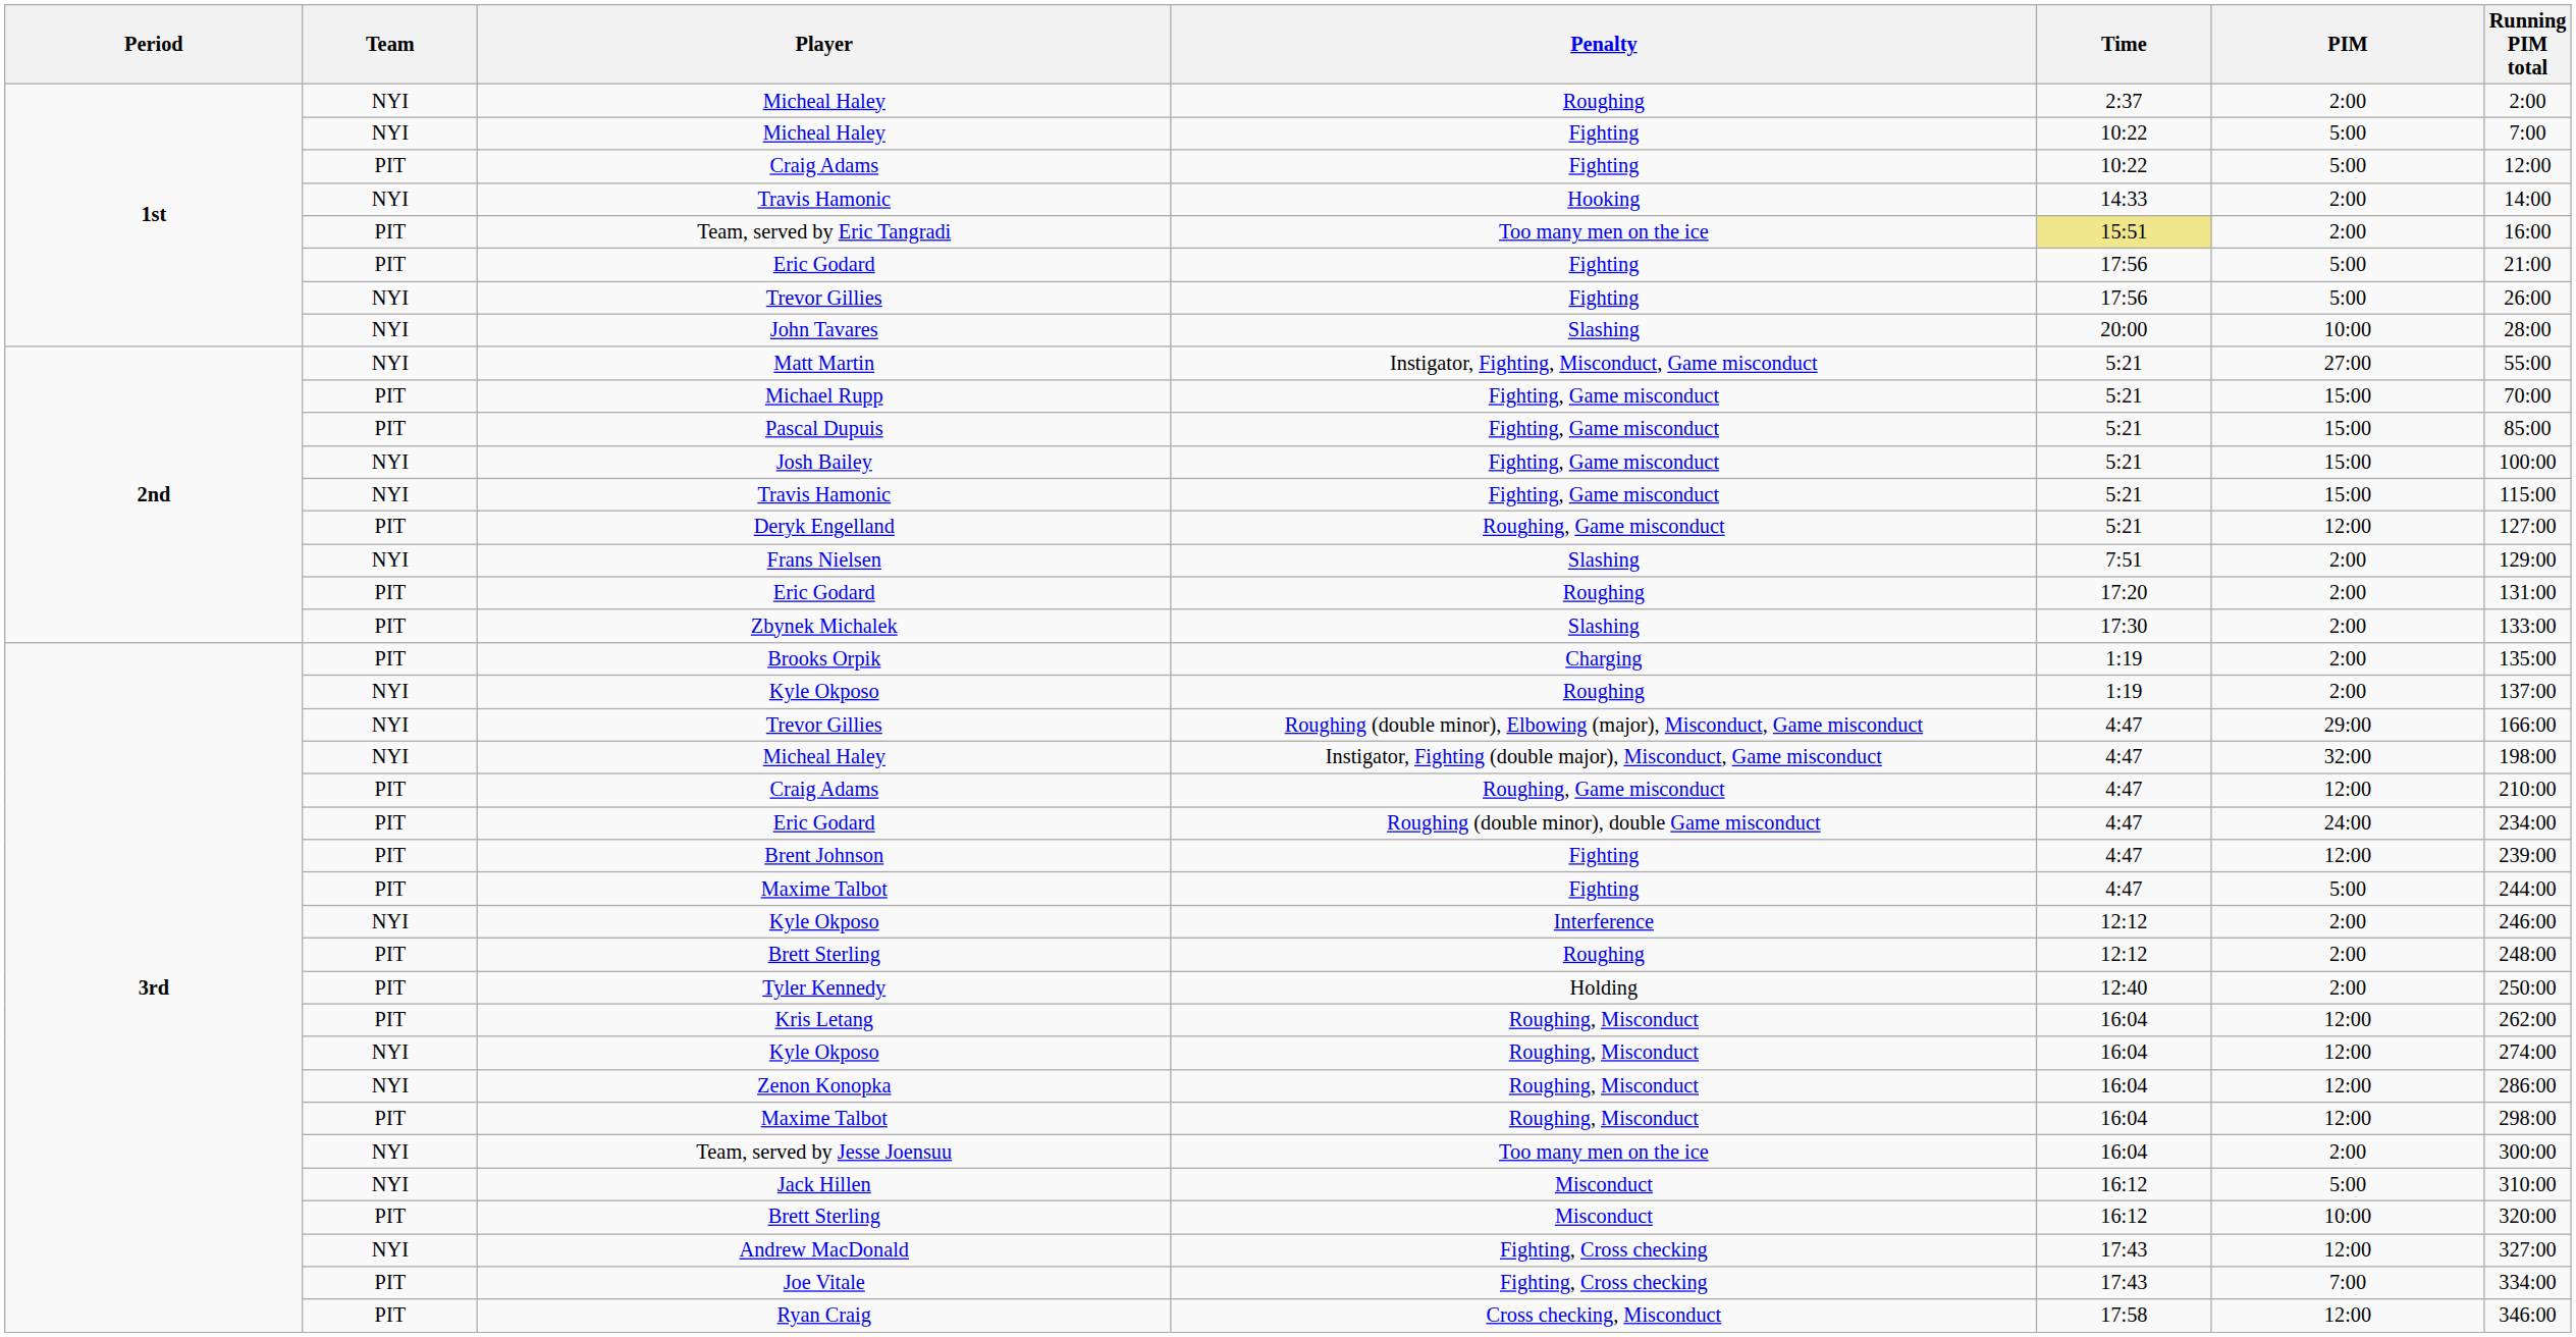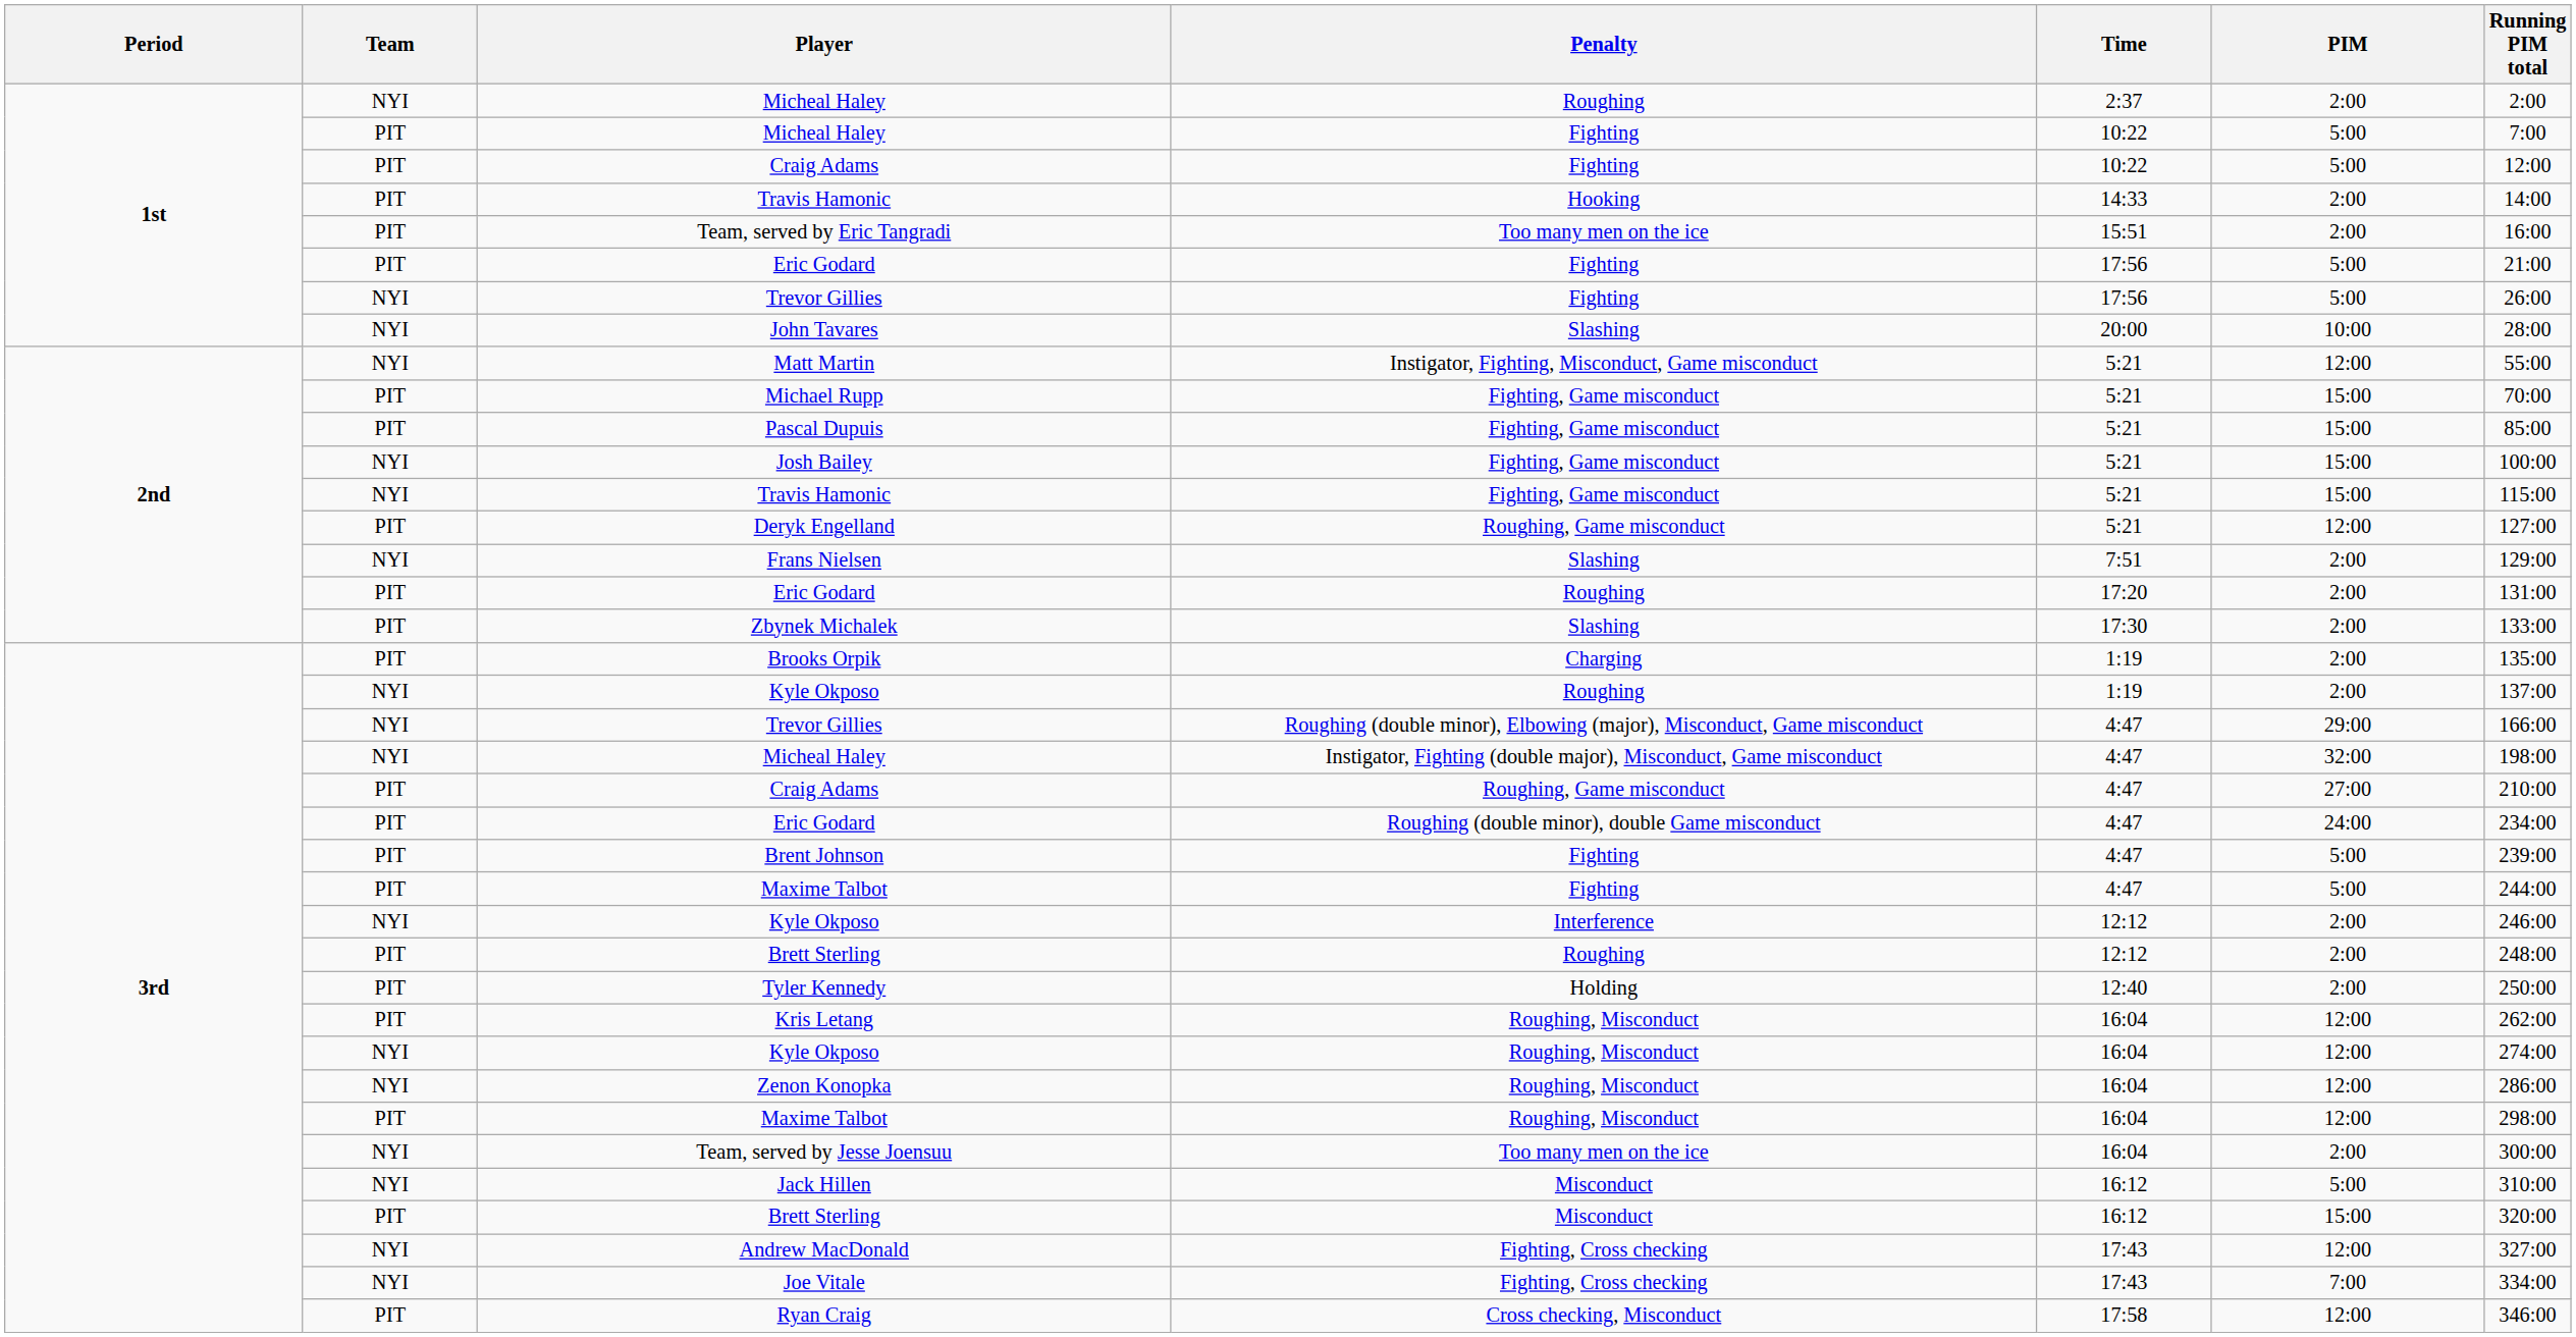Micheal Haley / Fighting | Team: NYI -> PIT
Travis Hamonic / Hooking | Team: NYI -> PIT
Team, served by Eric Tangradi | Time: khaki background -> no background
Matt Martin | PIM: 27:00 -> 12:00
Craig Adams / Roughing, Game misconduct | PIM: 12:00 -> 27:00
Brent Johnson | PIM: 12:00 -> 5:00
Brett Sterling / Misconduct | PIM: 10:00 -> 15:00
Joe Vitale | Team: PIT -> NYI
